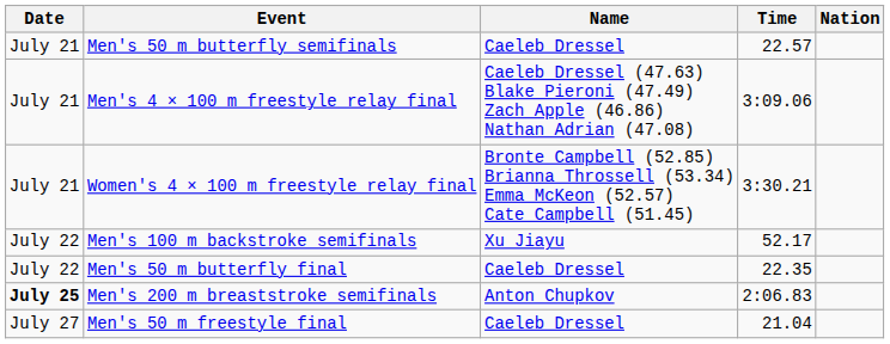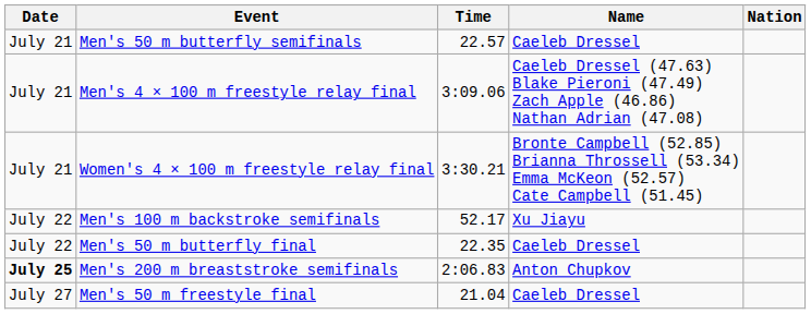columns swapped: Time <-> Name
